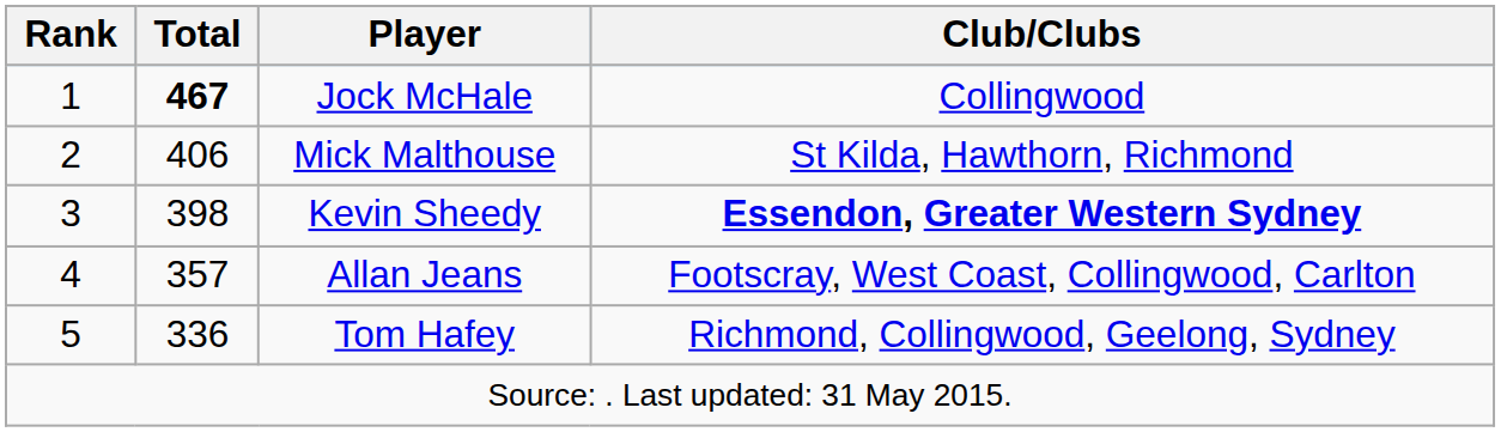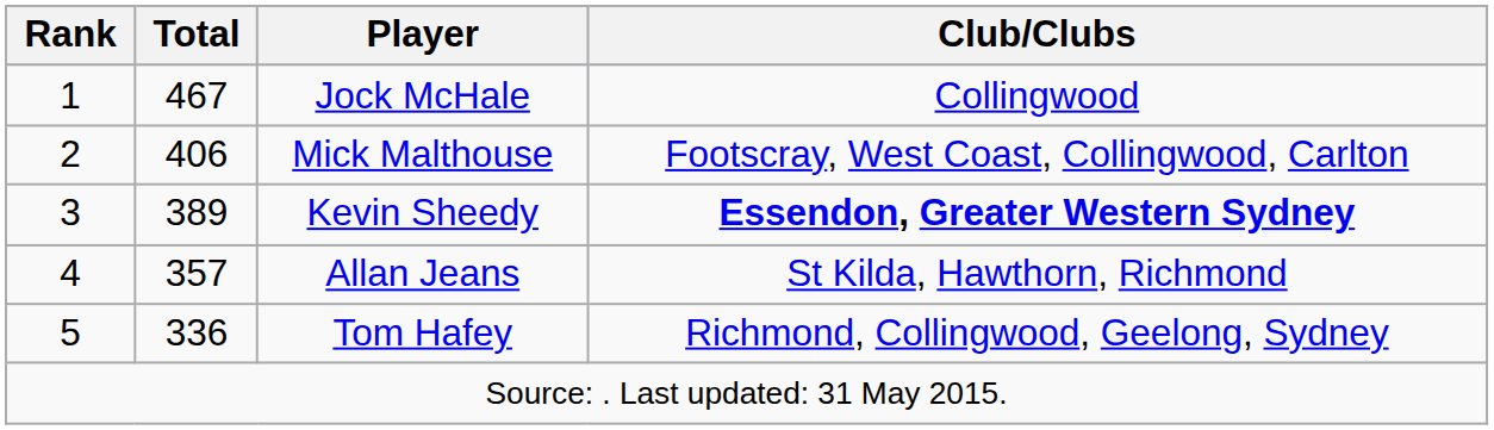Jock McHale | Total: bold -> normal
Mick Malthouse | Club/Clubs: St Kilda, Hawthorn, Richmond -> Footscray, West Coast, Collingwood, Carlton
Kevin Sheedy | Total: 398 -> 389
Allan Jeans | Club/Clubs: Footscray, West Coast, Collingwood, Carlton -> St Kilda, Hawthorn, Richmond
